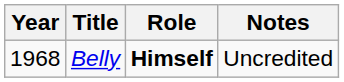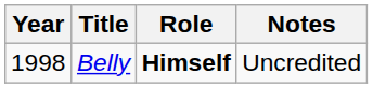Belly | Year: 1968 -> 1998
